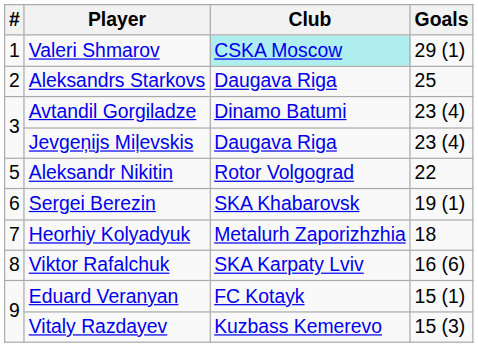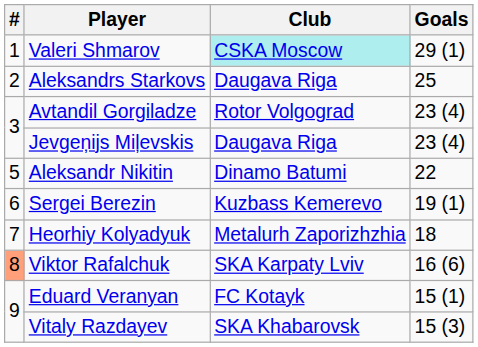Avtandil Gorgiladze | Club: Dinamo Batumi -> Rotor Volgograd
Aleksandr Nikitin | Club: Rotor Volgograd -> Dinamo Batumi
Sergei Berezin | Club: SKA Khabarovsk -> Kuzbass Kemerevo
Viktor Rafalchuk | #: no background -> lightsalmon background
Vitaly Razdayev | Club: Kuzbass Kemerevo -> SKA Khabarovsk
